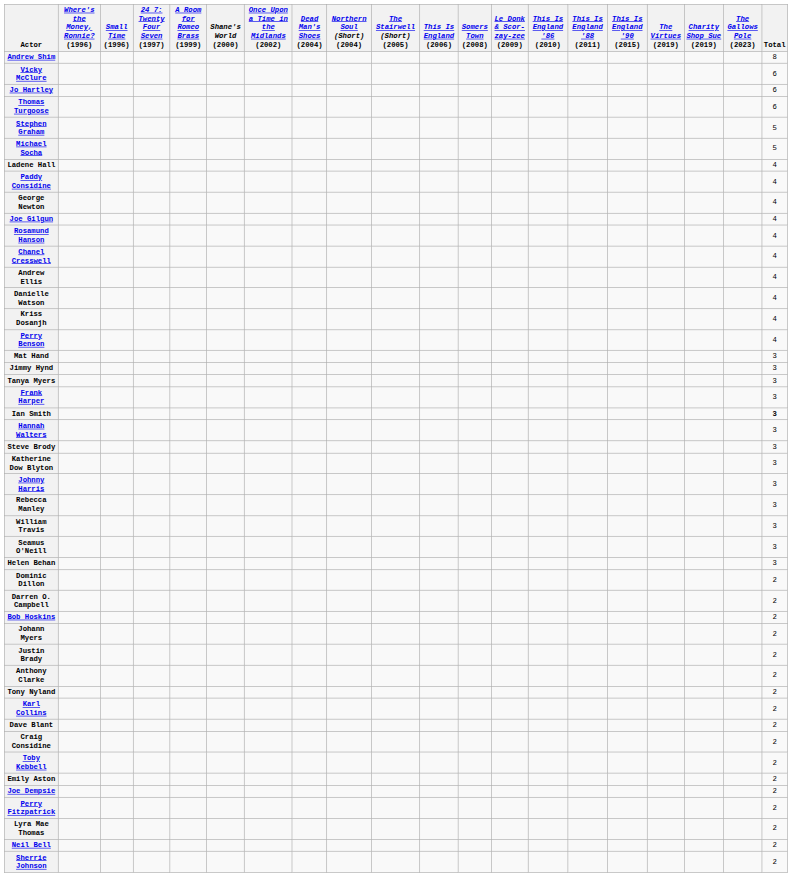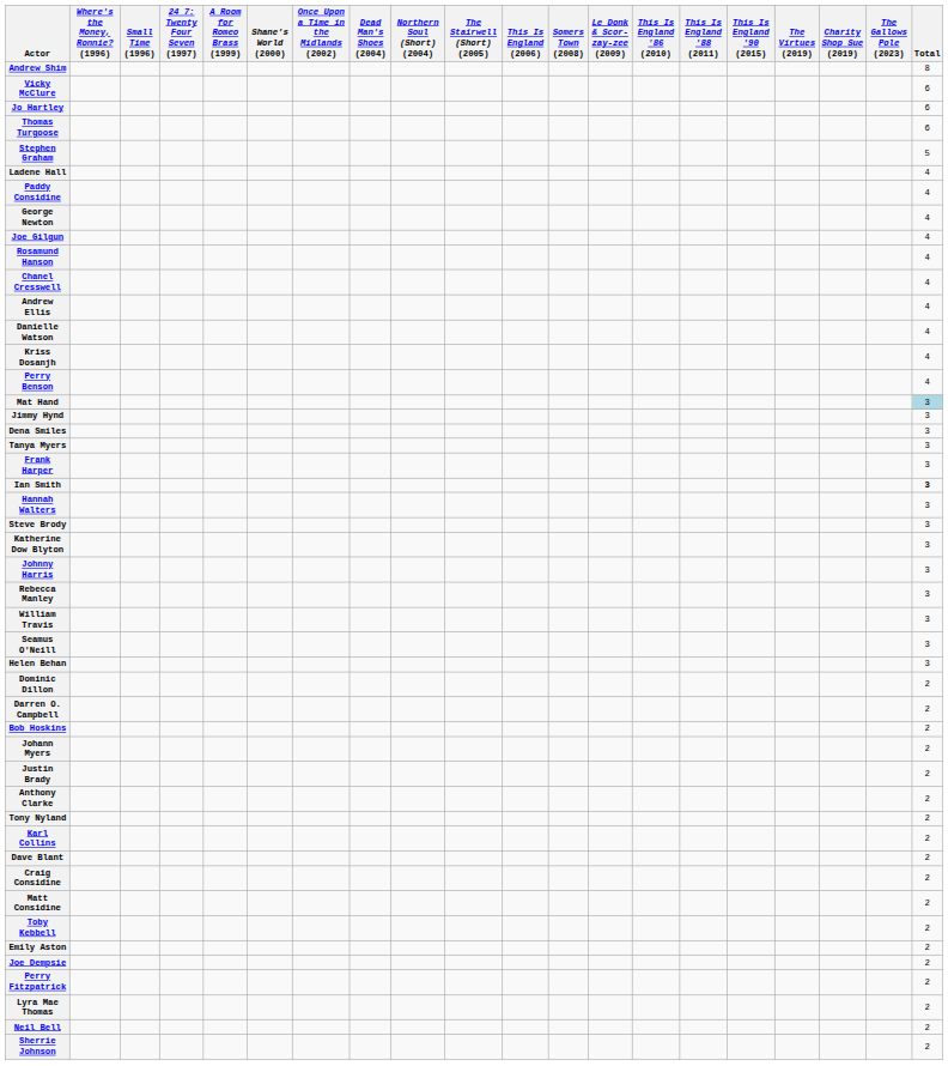- row: Michael Socha | 5
Mat Hand | Total: no background -> lightblue background
+ row: Dena Smiles | 3
+ row: Matt Considine | 2
